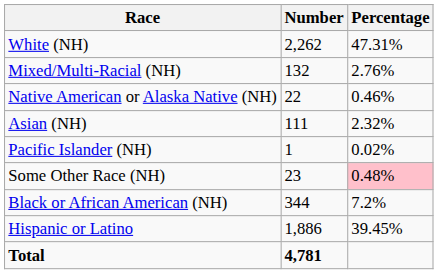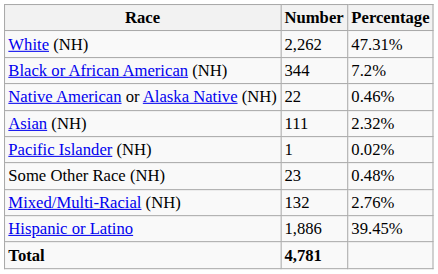rows swapped: Black or African American (NH) <-> Mixed/Multi-Racial (NH)
Some Other Race (NH) | Percentage: pink background -> no background
